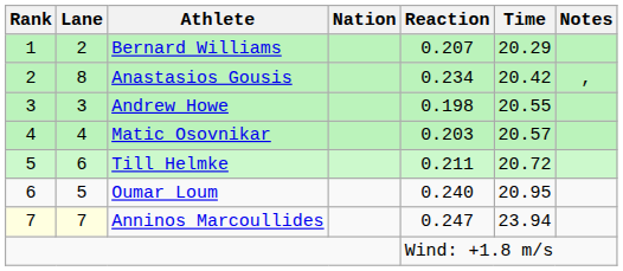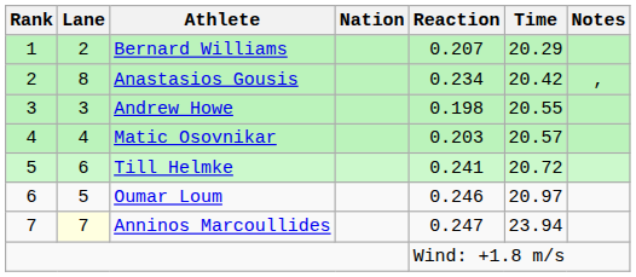Till Helmke | Reaction: 0.211 -> 0.241
Oumar Loum | Reaction: 0.240 -> 0.246
Oumar Loum | Time: 20.95 -> 20.97
Anninos Marcoullides | Rank: lightyellow background -> no background
